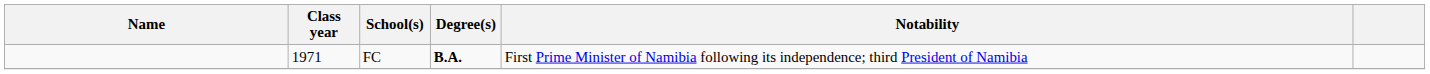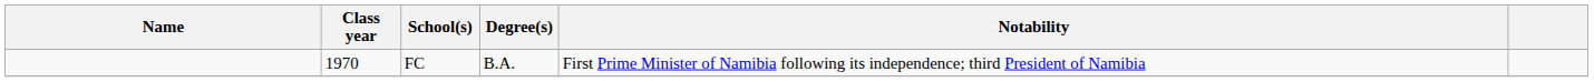FC | Class year: 1971 -> 1970
FC | Degree(s): bold -> normal
